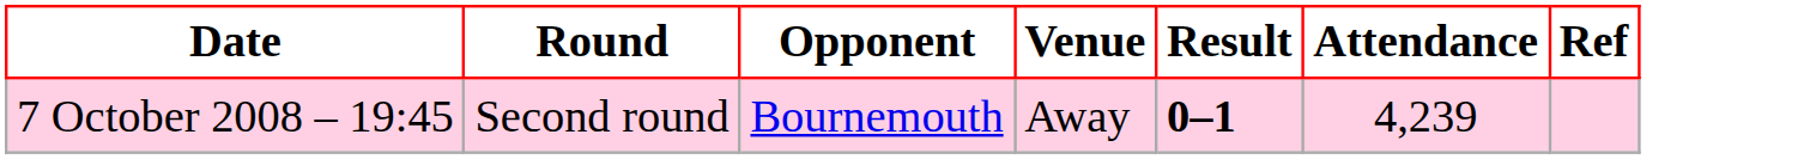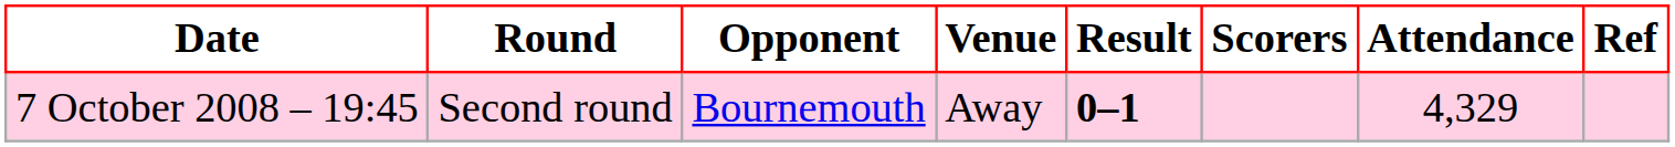+ column: Scorers
7 October 2008 – 19:45 | Attendance: 4,239 -> 4,329
